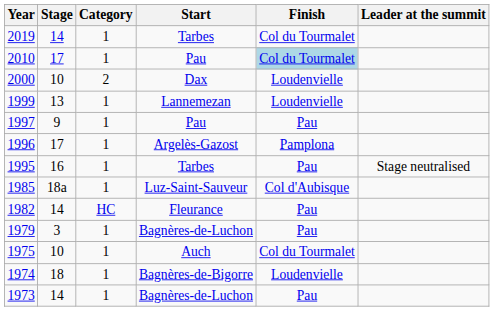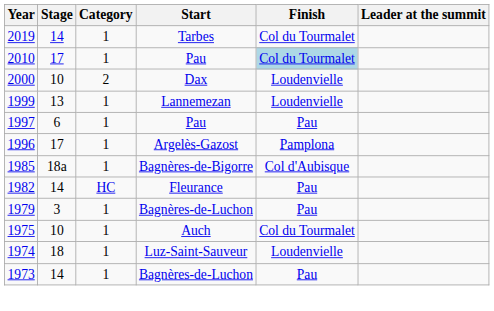1997 | Stage: 9 -> 6
- row: 1995 | 16 | 1 | Tarbes | Pau | Stage neutralised
1985 | Start: Luz-Saint-Sauveur -> Bagnères-de-Bigorre
1974 | Start: Bagnères-de-Bigorre -> Luz-Saint-Sauveur
